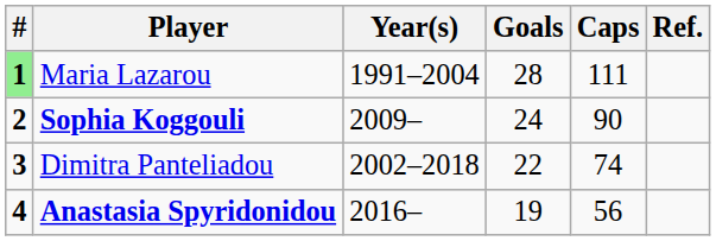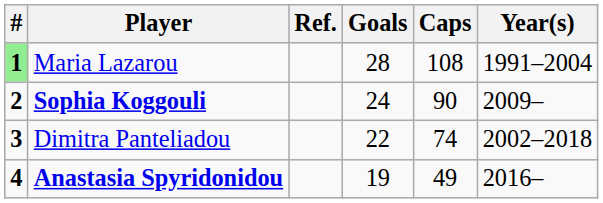columns swapped: Year(s) <-> Ref.
Maria Lazarou | Caps: 111 -> 108
Anastasia Spyridonidou | Caps: 56 -> 49
